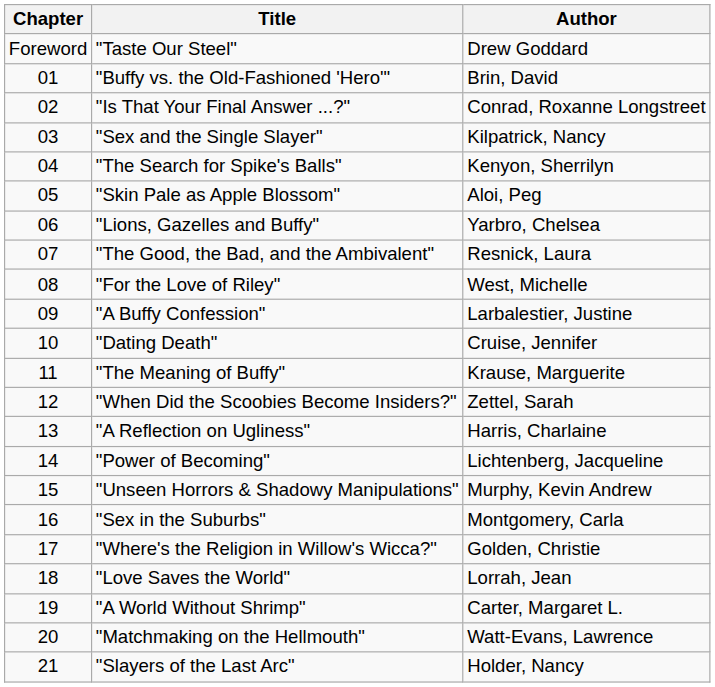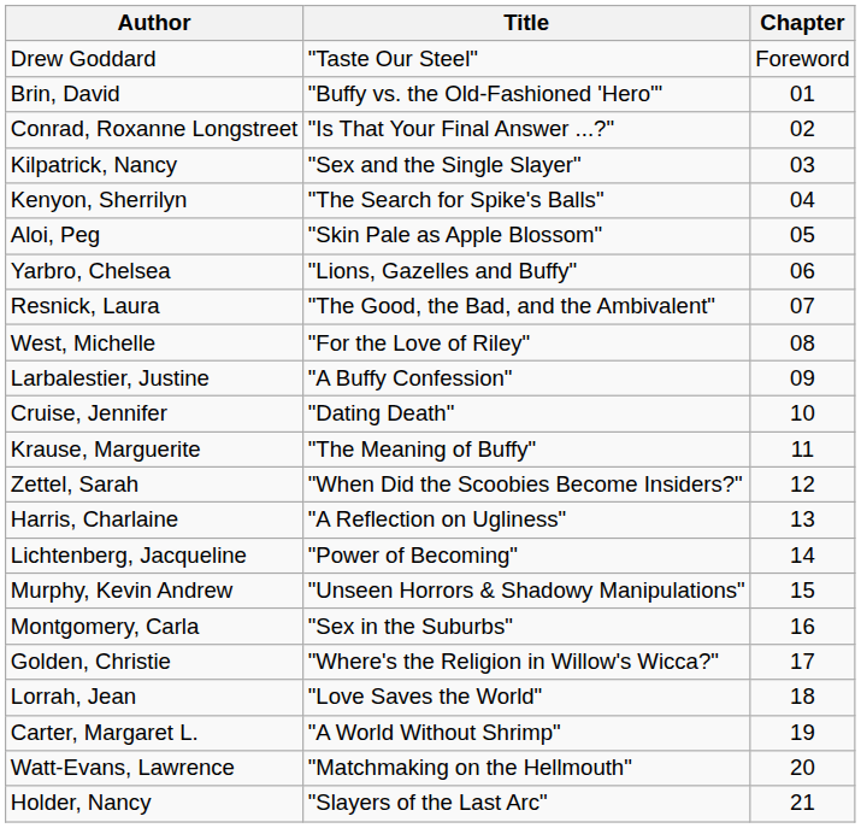columns swapped: Chapter <-> Author
